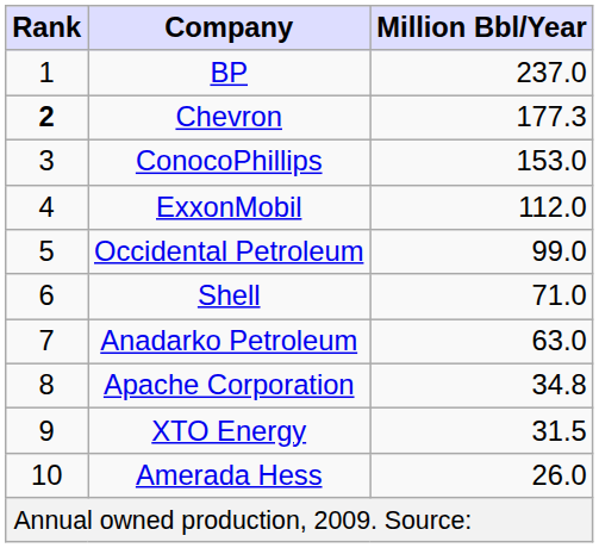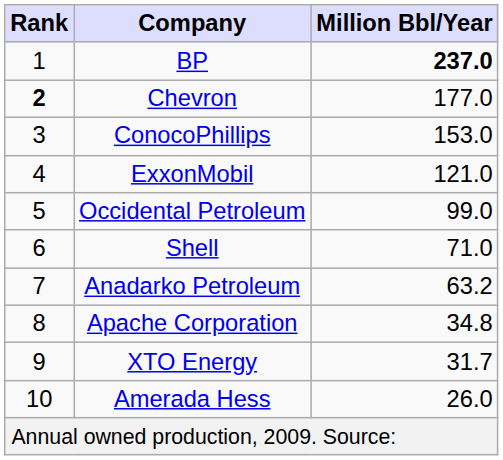BP | Million Bbl/Year: normal -> bold
Chevron | Million Bbl/Year: 177.3 -> 177.0
ExxonMobil | Million Bbl/Year: 112.0 -> 121.0
Anadarko Petroleum | Million Bbl/Year: 63.0 -> 63.2
XTO Energy | Million Bbl/Year: 31.5 -> 31.7
